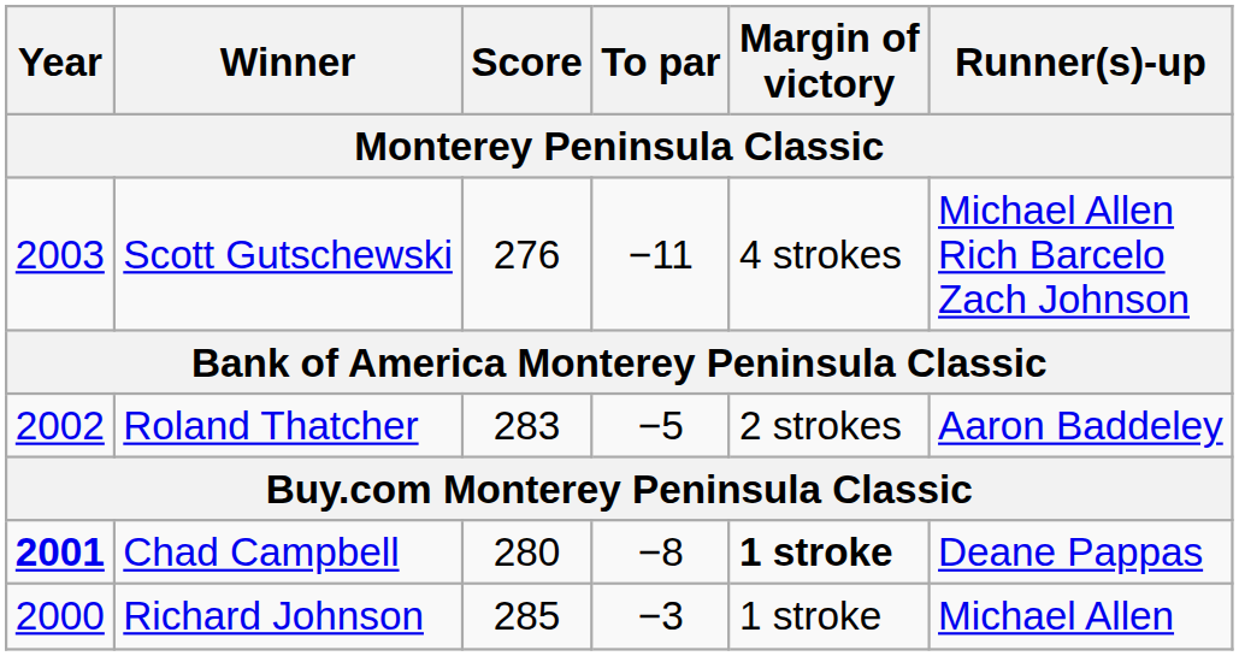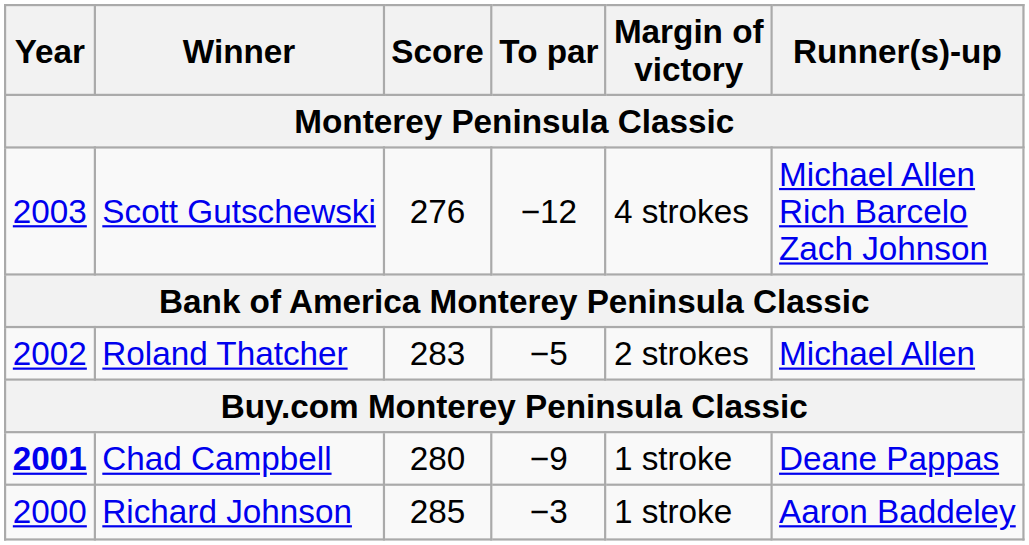Scott Gutschewski | To par: −11 -> −12
Roland Thatcher | Runner(s)-up: Aaron Baddeley -> Michael Allen
Chad Campbell | To par: −8 -> −9
Chad Campbell | Margin of victory: bold -> normal
Richard Johnson | Runner(s)-up: Michael Allen -> Aaron Baddeley
